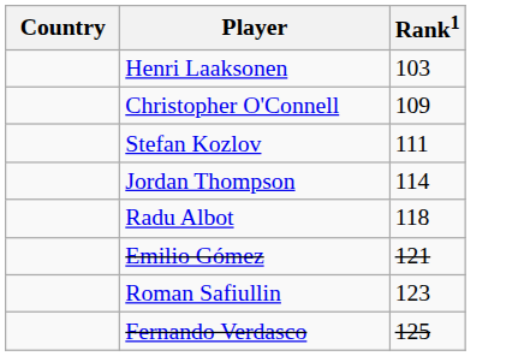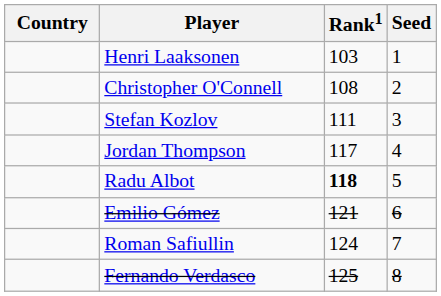+ column: Seed | 1 | 2 | 3 | 4 | 5 | 6 | 7 | 8
Christopher O'Connell | Rank1: 109 -> 108
Jordan Thompson | Rank1: 114 -> 117
Radu Albot | Rank1: normal -> bold
Roman Safiullin | Rank1: 123 -> 124
